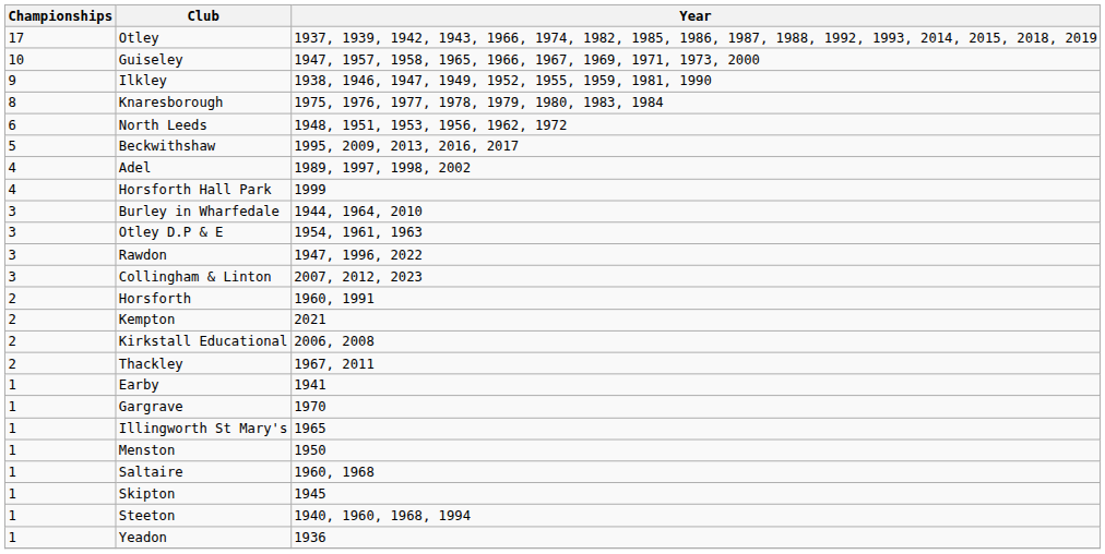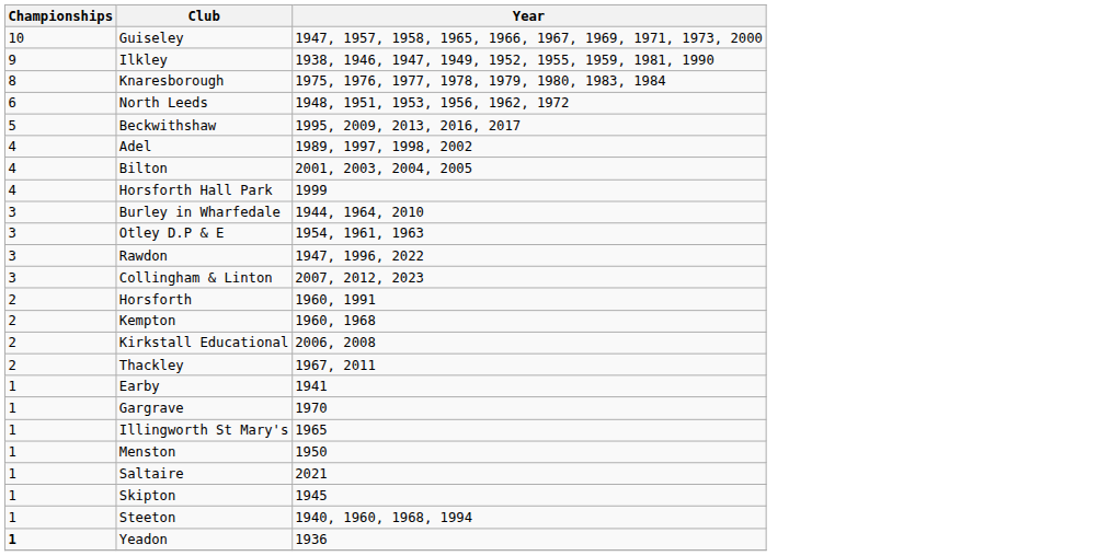- row: 17 | Otley | 1937, 1939, 1942, 1943, 1966, 1974, 1982, 1985, 1986, 1987, 1988, 1992, 1993, 2014, 2015, 2018, 2019
+ row: 4 | Bilton | 2001, 2003, 2004, 2005
Kempton | Year: 2021 -> 1960, 1968
Saltaire | Year: 1960, 1968 -> 2021
Yeadon | Championships: normal -> bold
